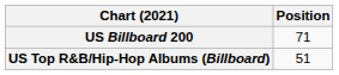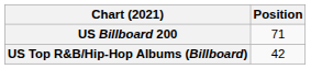US Top R&B/Hip-Hop Albums (Billboard) | Position: 51 -> 42
